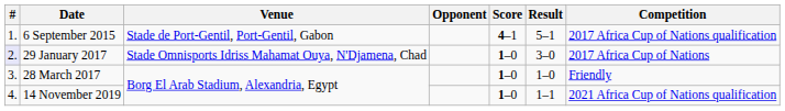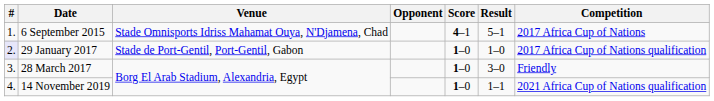6 September 2015 | Venue: Stade de Port-Gentil, Port-Gentil, Gabon -> Stade Omnisports Idriss Mahamat Ouya, N'Djamena, Chad
6 September 2015 | Competition: 2017 Africa Cup of Nations qualification -> 2017 Africa Cup of Nations
29 January 2017 | Venue: Stade Omnisports Idriss Mahamat Ouya, N'Djamena, Chad -> Stade de Port-Gentil, Port-Gentil, Gabon
29 January 2017 | Result: 3–0 -> 1–0
29 January 2017 | Competition: 2017 Africa Cup of Nations -> 2017 Africa Cup of Nations qualification
28 March 2017 | Result: 1–0 -> 3–0
